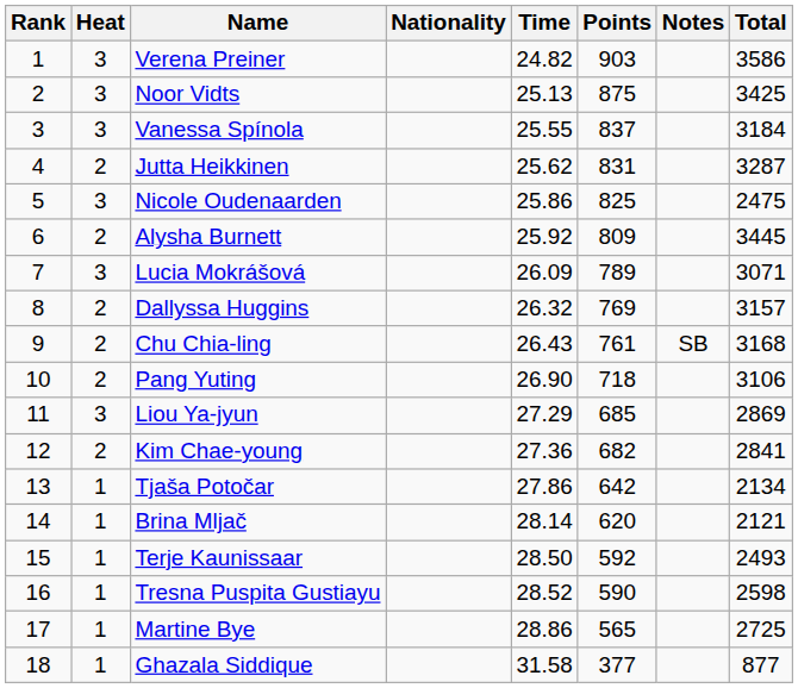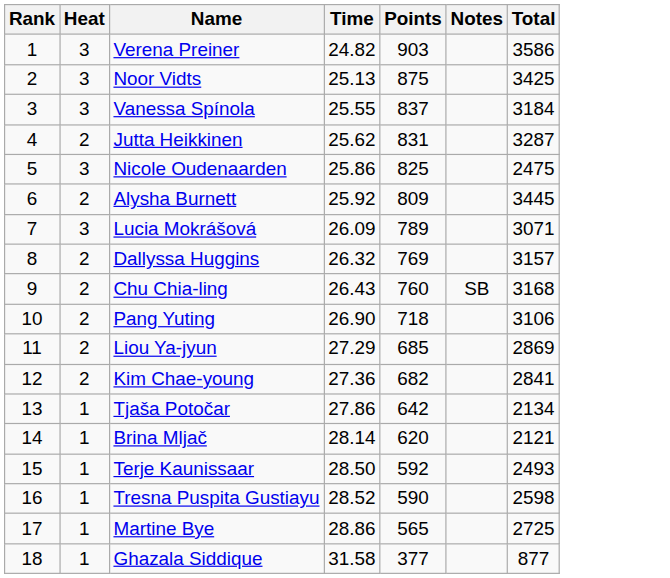- column: Nationality
Chu Chia-ling | Points: 761 -> 760
Liou Ya-jyun | Heat: 3 -> 2
